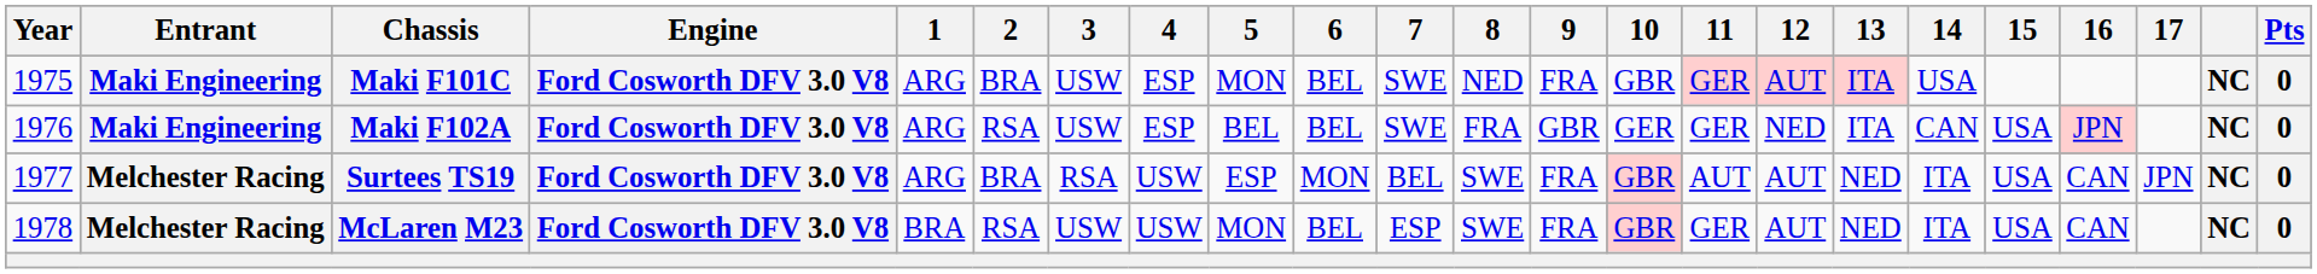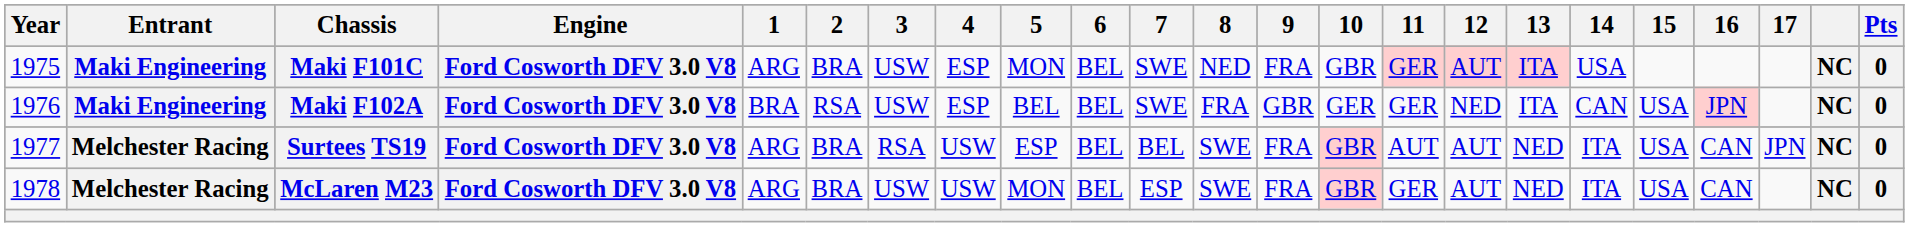Maki F102A | 1: ARG -> BRA
Surtees TS19 | 6: MON -> BEL
McLaren M23 | 1: BRA -> ARG
McLaren M23 | 2: RSA -> BRA
